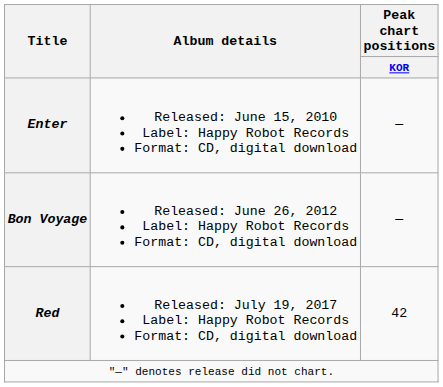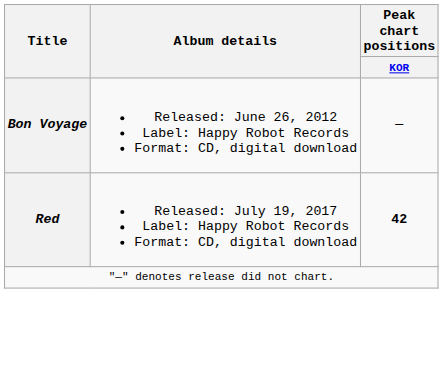- row: Enter | Released: June 15, 2010 Label: Happy Robot Records Format: CD, digital download | —
Red | Peak chart positions / KOR: normal -> bold
